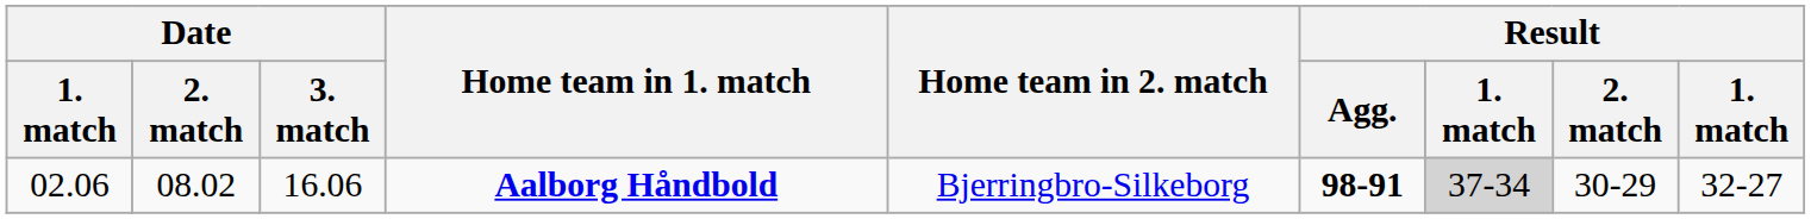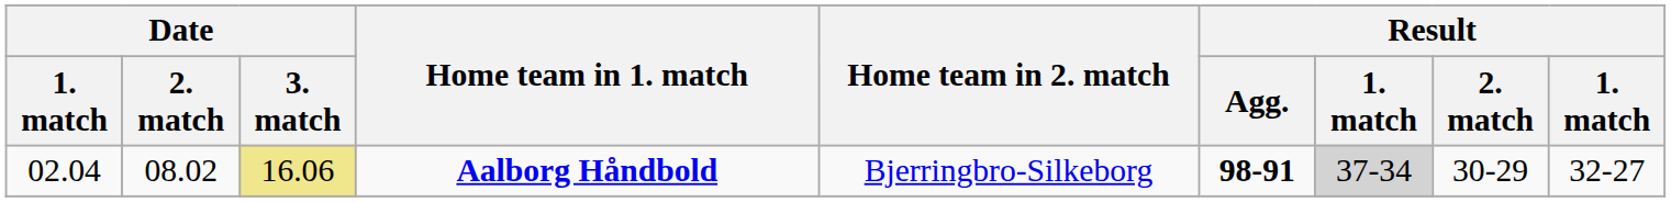Aalborg Håndbold | Date / 1. match: 02.06 -> 02.04
Aalborg Håndbold | Date / 3. match: no background -> khaki background
